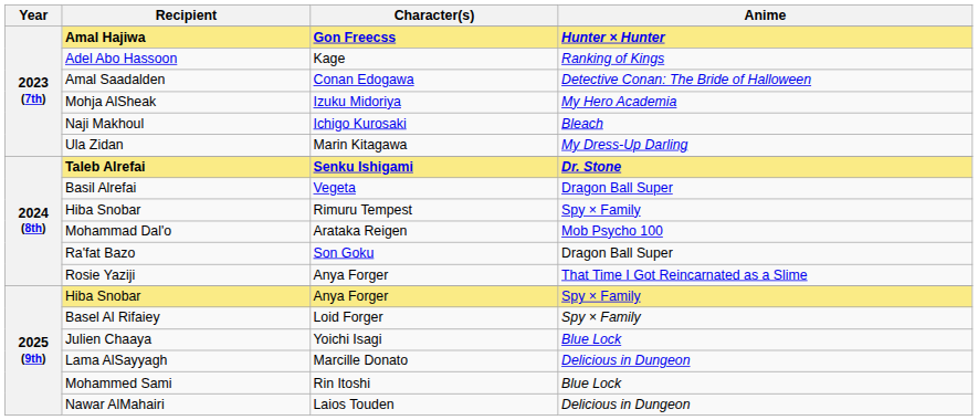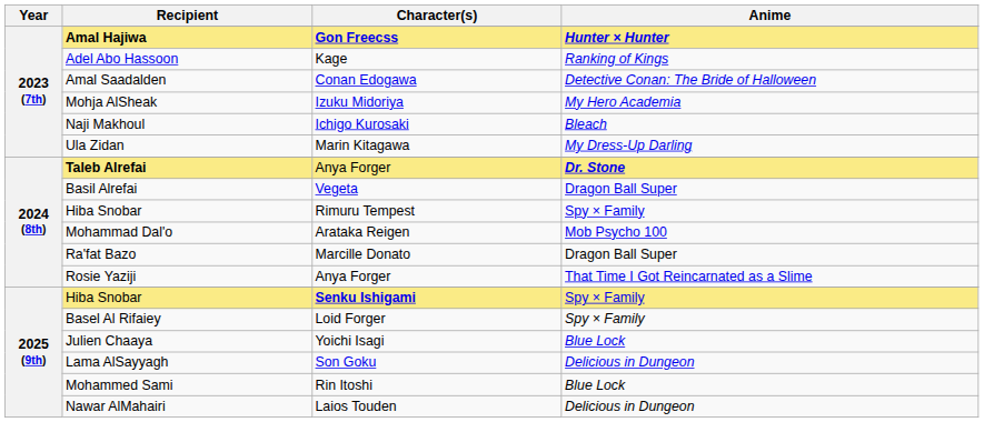Taleb Alrefai | Character(s): Senku Ishigami -> Anya Forger
Ra'fat Bazo | Character(s): Son Goku -> Marcille Donato
2025 (9th) / Hiba Snobar | Character(s): Anya Forger -> Senku Ishigami
Lama AlSayyagh | Character(s): Marcille Donato -> Son Goku
